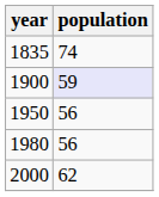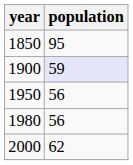- row: 1835 | 74
+ row: 1850 | 95
